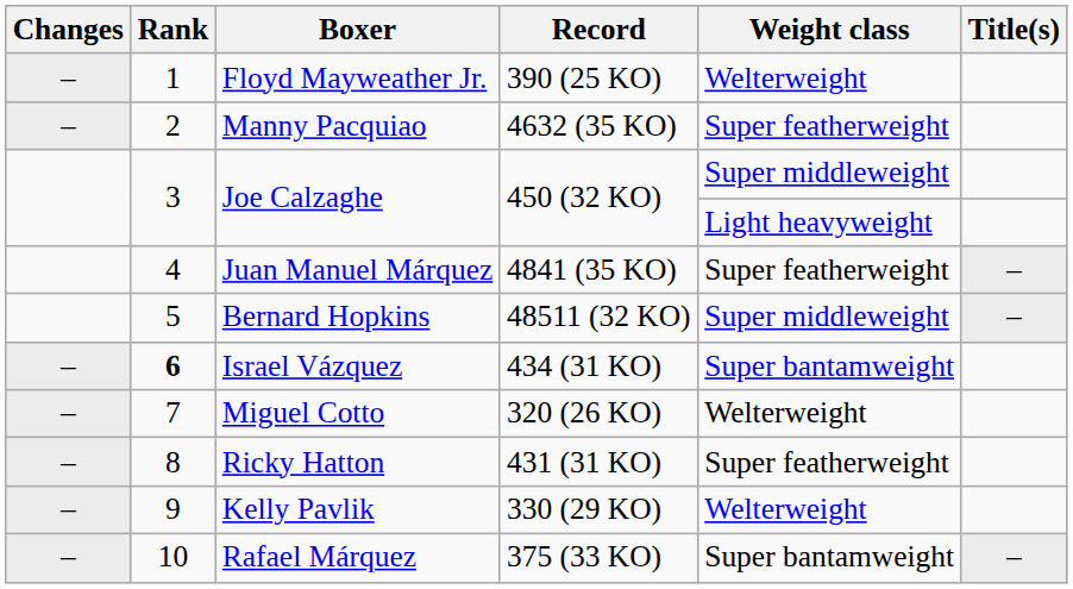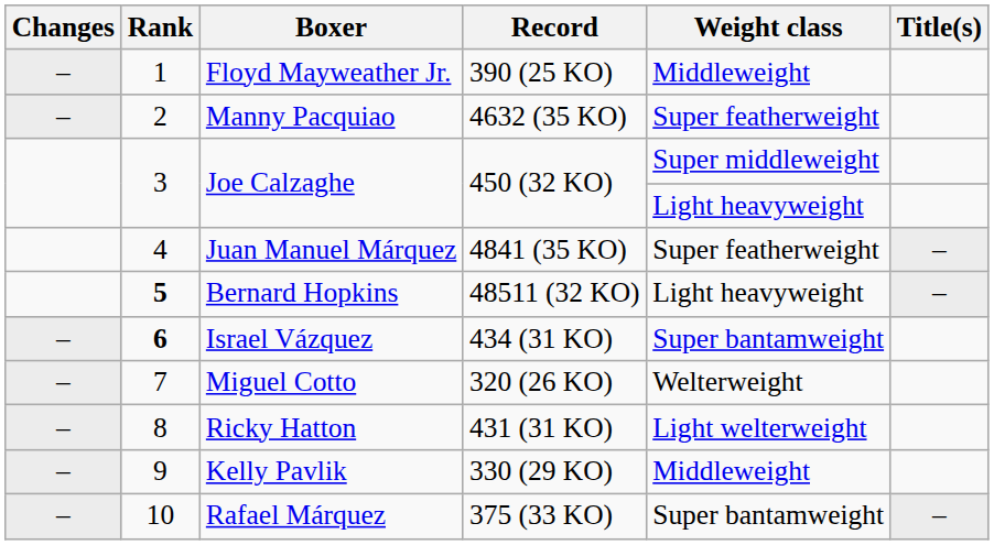Floyd Mayweather Jr. | Weight class: Welterweight -> Middleweight
Bernard Hopkins | Rank: normal -> bold
Bernard Hopkins | Weight class: Super middleweight -> Light heavyweight
Ricky Hatton | Weight class: Super featherweight -> Light welterweight
Kelly Pavlik | Weight class: Welterweight -> Middleweight
